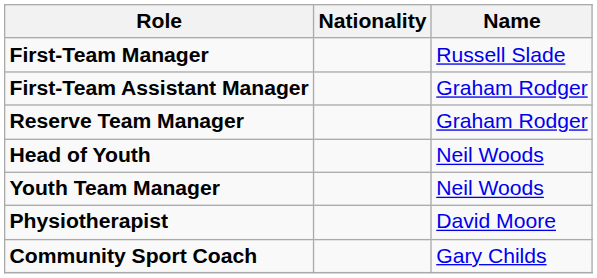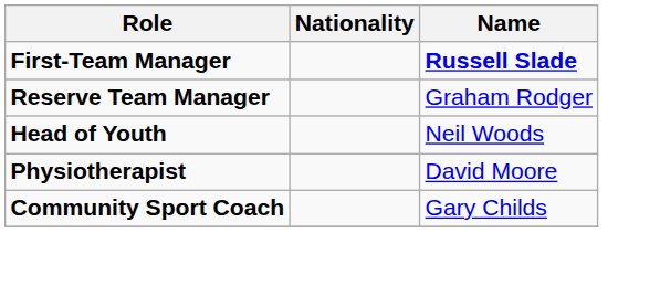First-Team Manager | Name: normal -> bold
- row: First-Team Assistant Manager | Graham Rodger
- row: Youth Team Manager | Neil Woods
